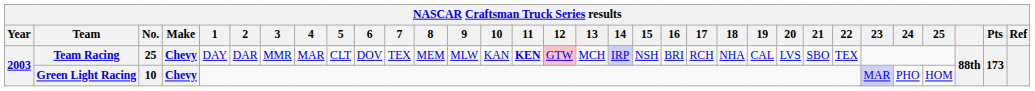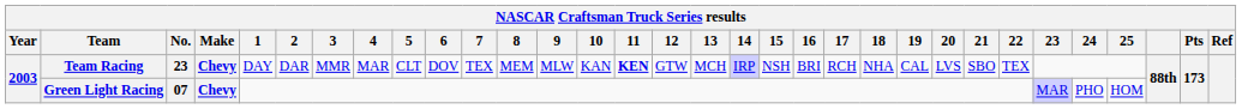Team Racing | No.: 25 -> 23
Team Racing | 12: pink background -> no background
Green Light Racing | No.: 10 -> 07
